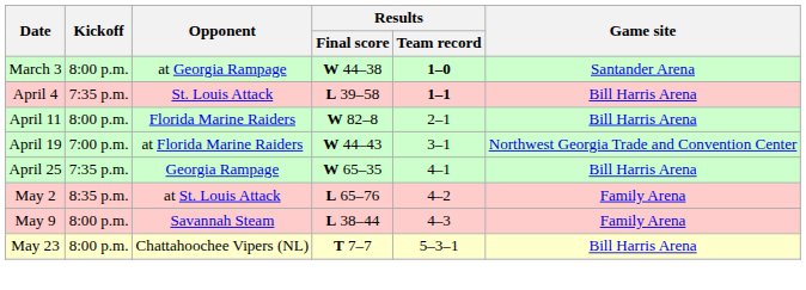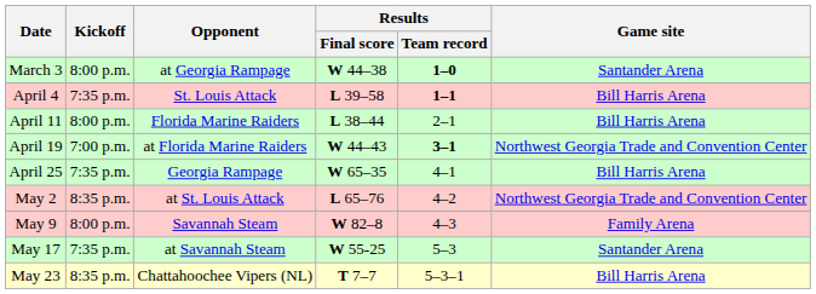April 11 | Results / Final score: W 82–8 -> L 38–44
April 19 | Results / Team record: normal -> bold
May 2 | Game site: Family Arena -> Northwest Georgia Trade and Convention Center
May 9 | Results / Final score: L 38–44 -> W 82–8
+ row: May 17 | 7:35 p.m. | at Savannah Steam | W 55-25 | 5–3 | Santander Arena
May 23 | Kickoff: 8:00 p.m. -> 8:35 p.m.
